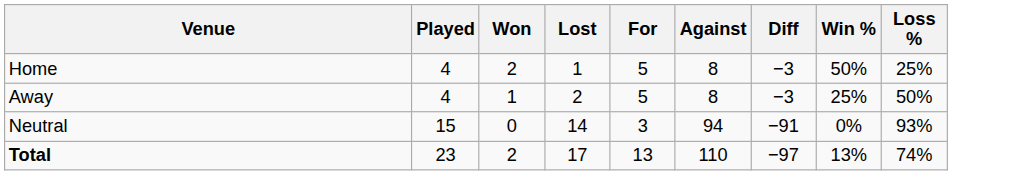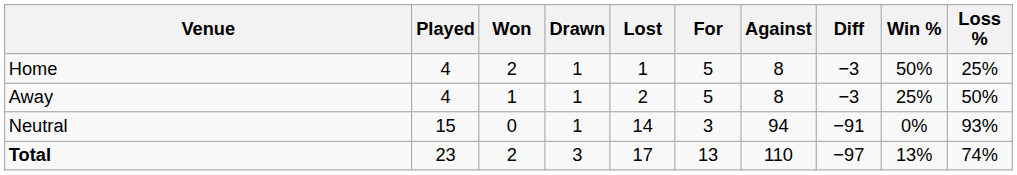+ column: Drawn | 1 | 1 | 1 | 3
